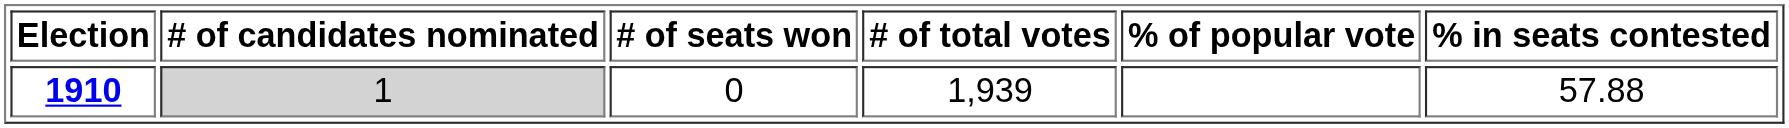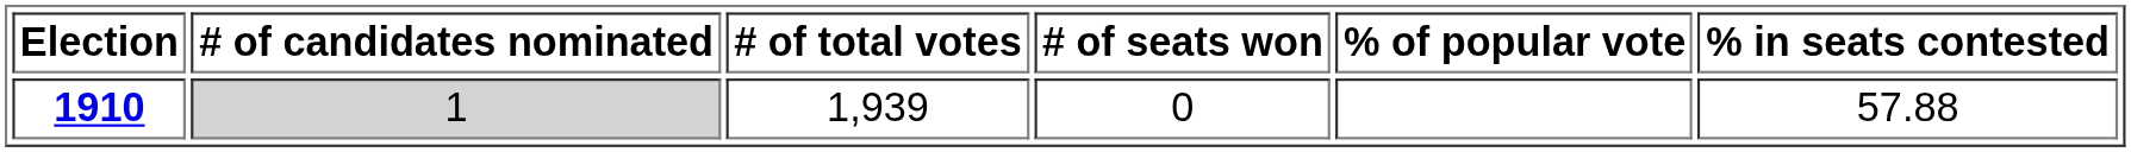columns swapped: # of seats won <-> # of total votes
